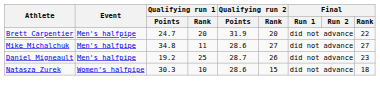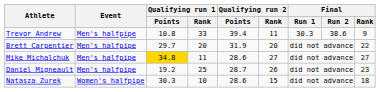+ row: Trevor Andrew | Men's halfpipe | 10.8 | 33 | 39.4 | 11 | 30.3 | 38.6 | 9
Brett Carpentier | Qualifying run 1 / Points: 24.7 -> 29.7
Mike Michalchuk | Qualifying run 1 / Points: no background -> gold background
